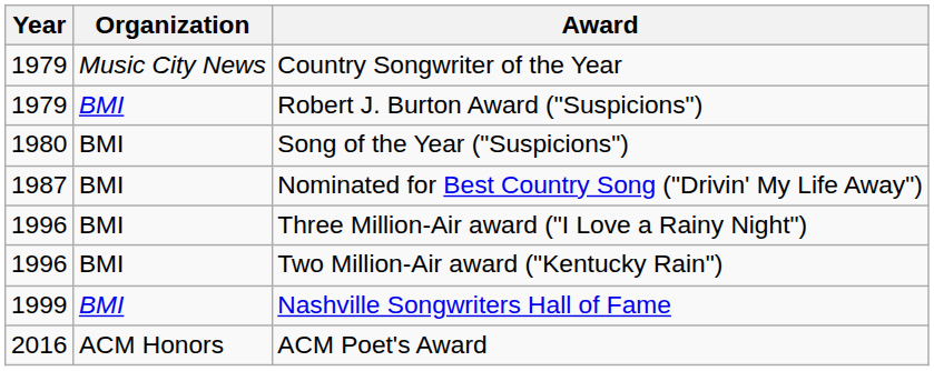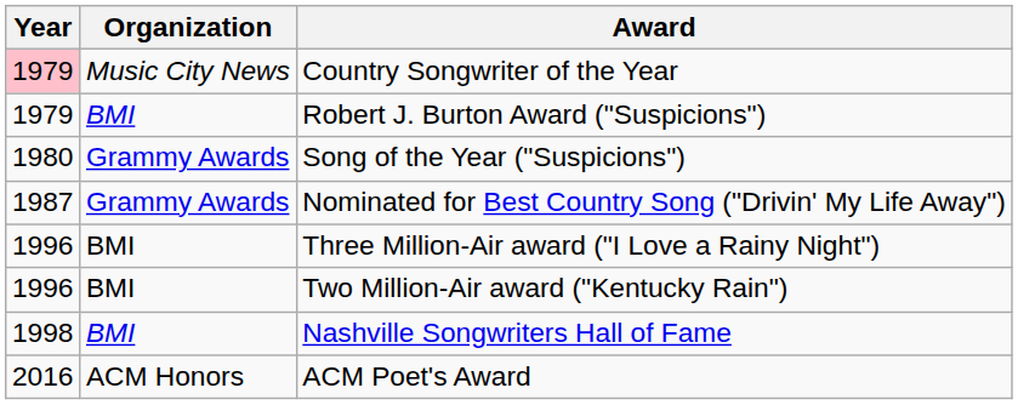Country Songwriter of the Year | Year: no background -> pink background
Song of the Year ("Suspicions") | Organization: BMI -> Grammy Awards
Nominated for Best Country Song ("Drivin' My Life Away") | Organization: BMI -> Grammy Awards
Nashville Songwriters Hall of Fame | Year: 1999 -> 1998
